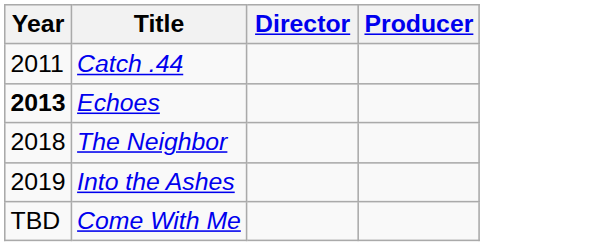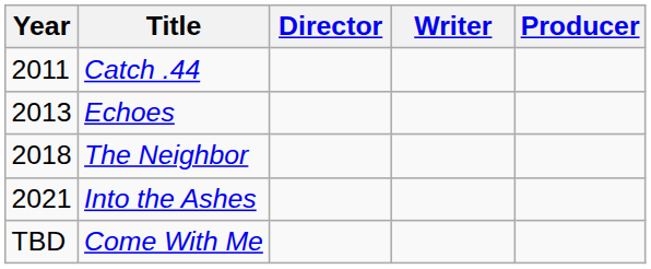+ column: Writer
Echoes | Year: bold -> normal
Into the Ashes | Year: 2019 -> 2021
